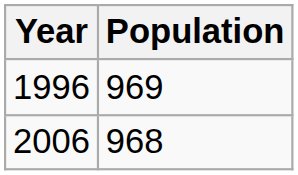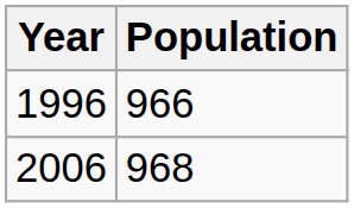1996 | Population: 969 -> 966
